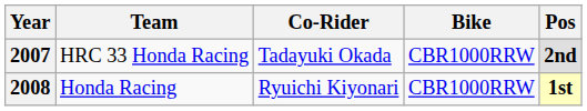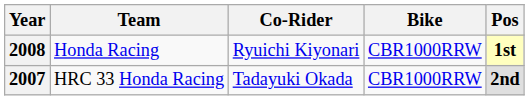rows swapped: 2007 <-> 2008
